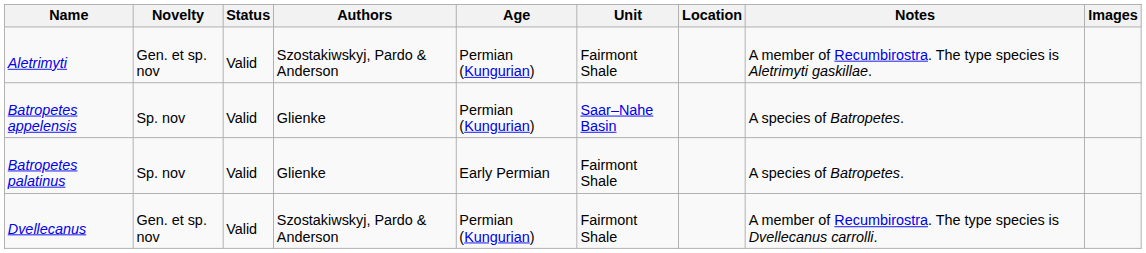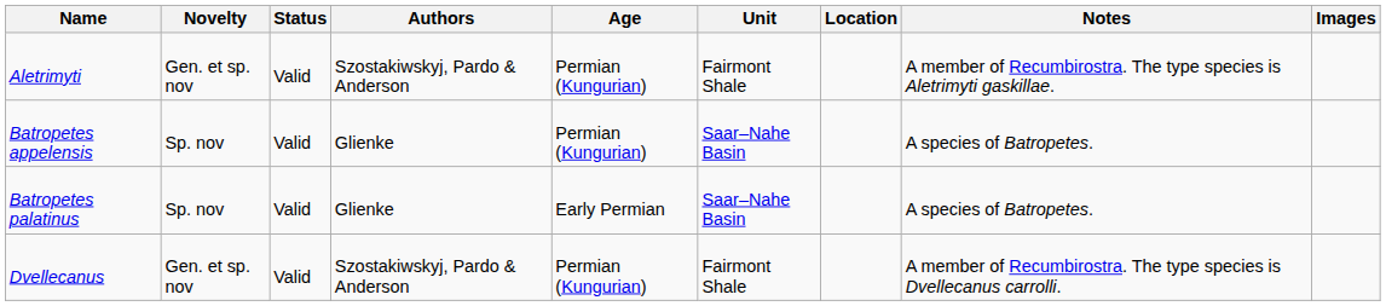Batropetes palatinus | Unit: Fairmont Shale -> Saar–Nahe Basin
